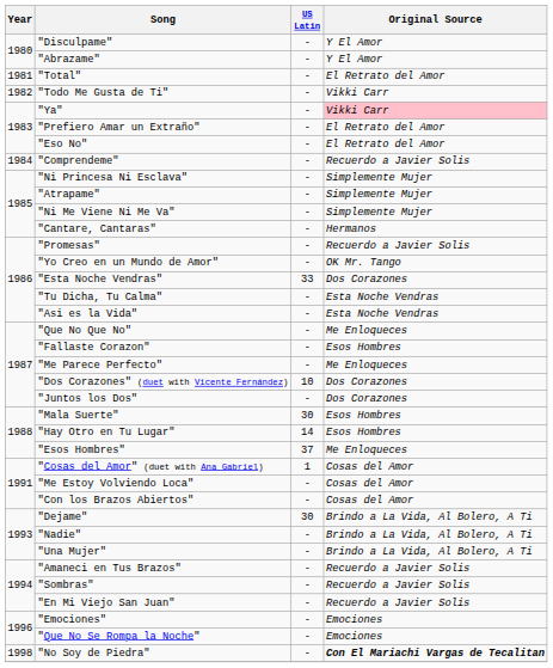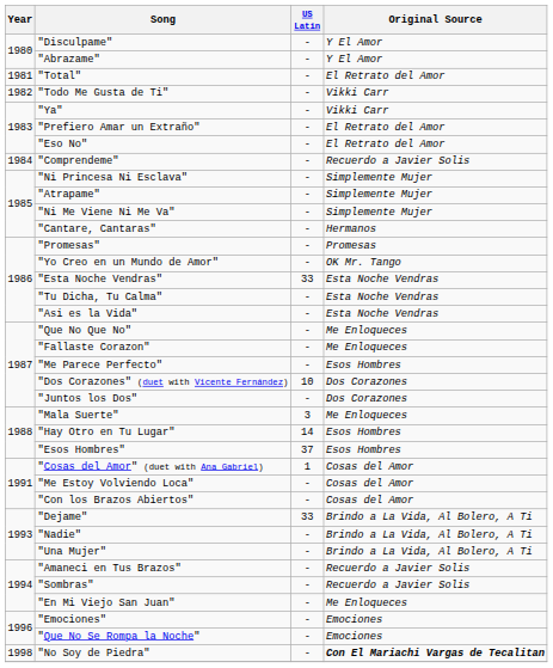"Ya" | Original Source: pink background -> no background
"Promesas" | Original Source: Recuerdo a Javier Solis -> Promesas
"Esta Noche Vendras" | Original Source: Dos Corazones -> Esta Noche Vendras
"Fallaste Corazon" | Original Source: Esos Hombres -> Me Enloqueces
"Me Parece Perfecto" | Original Source: Me Enloqueces -> Esos Hombres
"Mala Suerte" | US Latin: 30 -> 3
"Mala Suerte" | Original Source: Esos Hombres -> Me Enloqueces
"Esos Hombres" | Original Source: Me Enloqueces -> Esos Hombres
"Dejame" | US Latin: 30 -> 33
"En Mi Viejo San Juan" | Original Source: Recuerdo a Javier Solis -> Me Enloqueces
